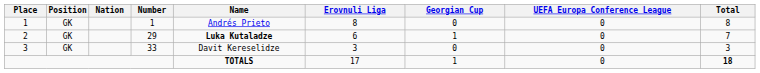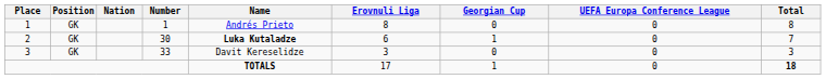2 | Number: 29 -> 30
